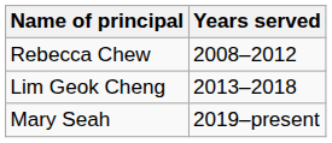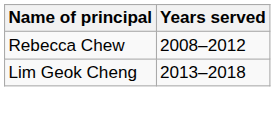- row: Mary Seah | 2019–present
